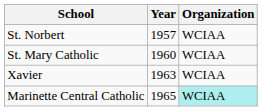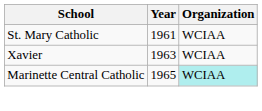- row: St. Norbert | 1957 | WCIAA
St. Mary Catholic | Year: 1960 -> 1961
